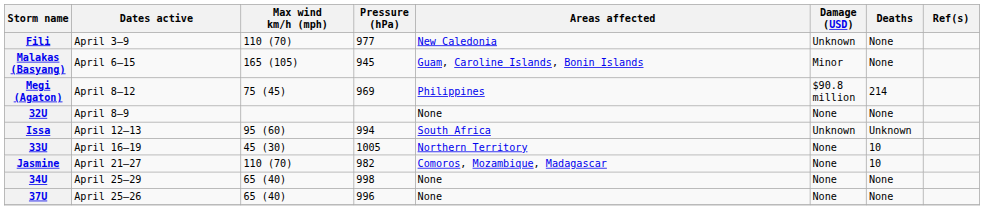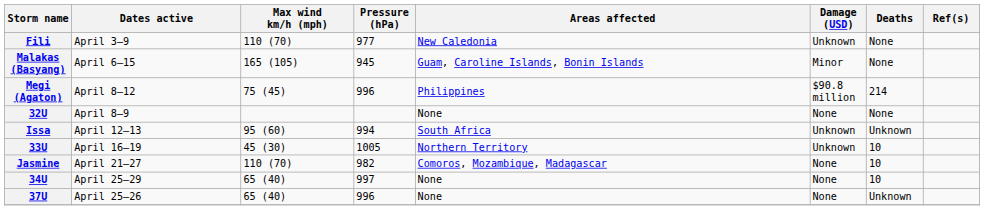Megi (Agaton) | Pressure (hPa): 969 -> 996
33U | Damage (USD): None -> Unknown
34U | Pressure (hPa): 998 -> 997
34U | Deaths: None -> 10
37U | Deaths: None -> Unknown
